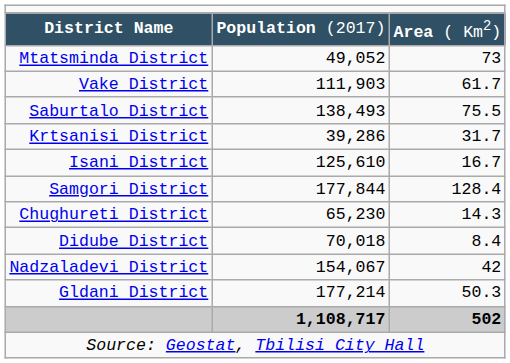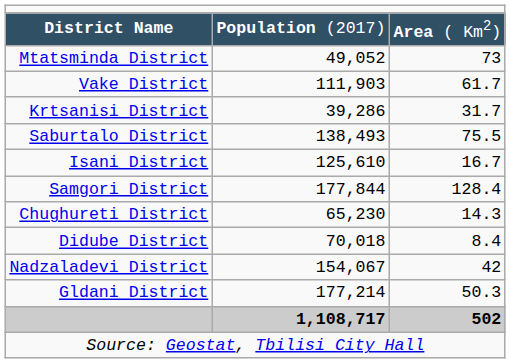rows swapped: Saburtalo District <-> Krtsanisi District
